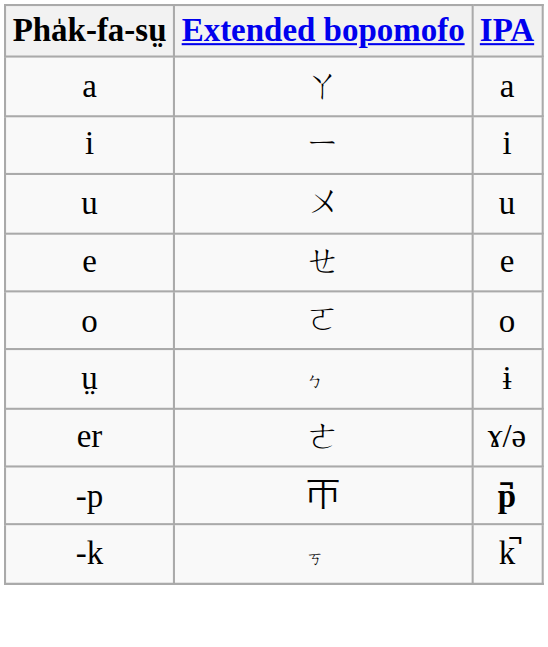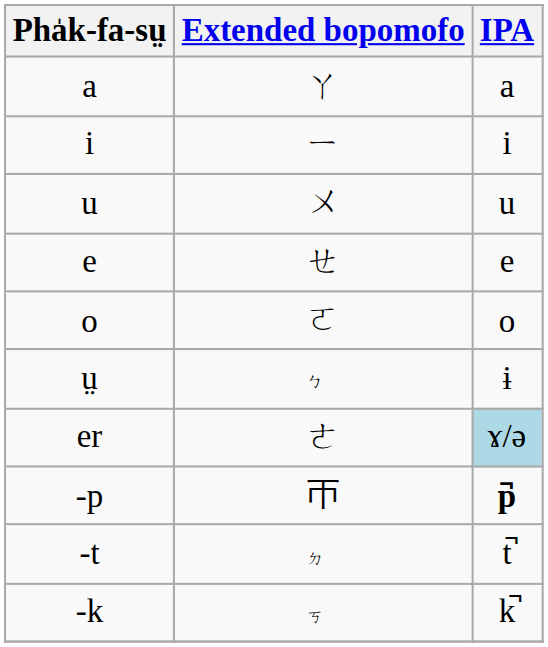er | IPA: no background -> lightblue background
+ row: -t | ㆵ | t̚
